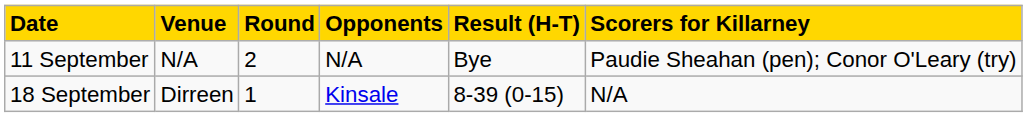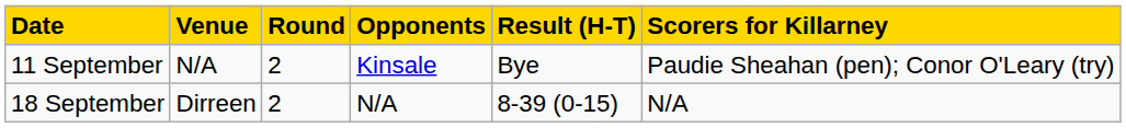11 September | Opponents: N/A -> Kinsale
18 September | Round: 1 -> 2
18 September | Opponents: Kinsale -> N/A
